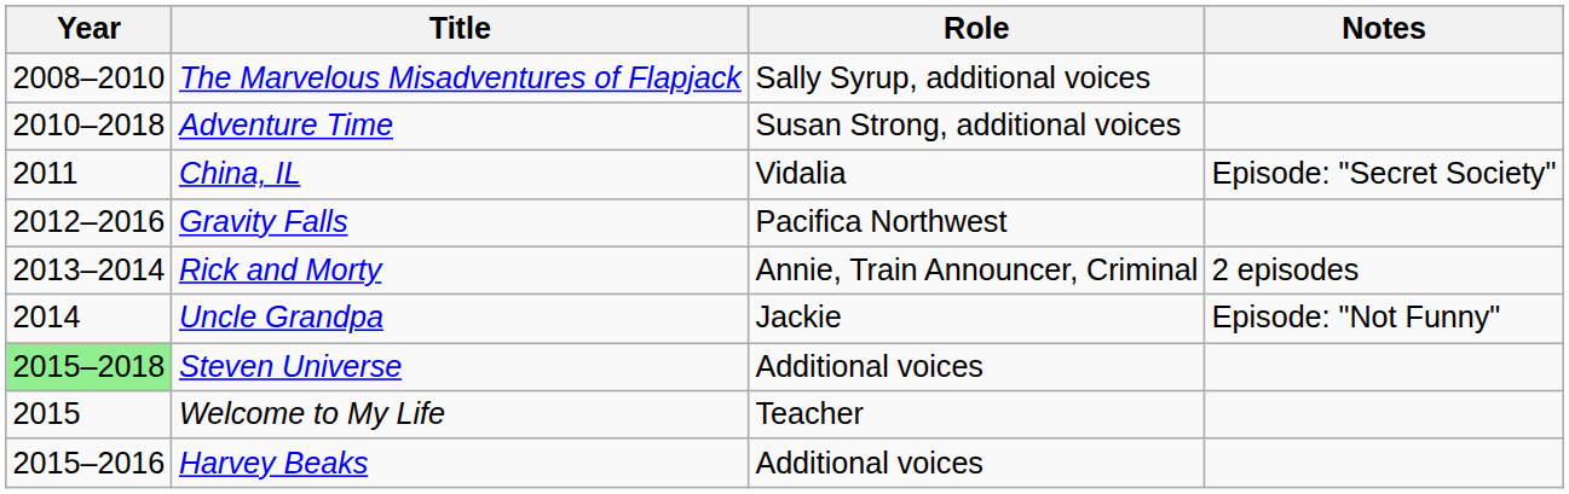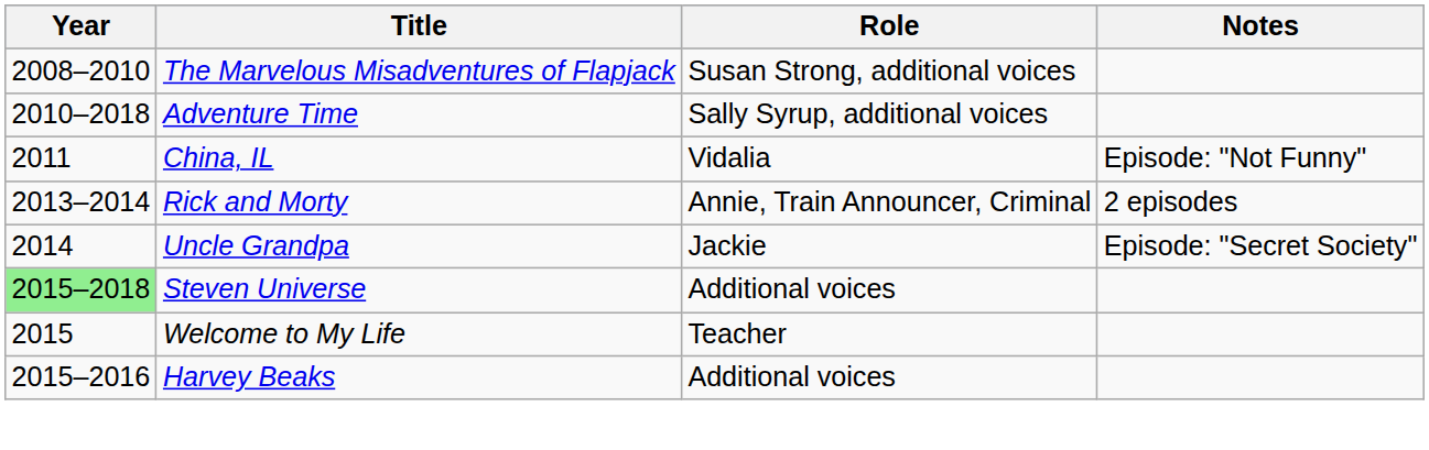The Marvelous Misadventures of Flapjack | Role: Sally Syrup, additional voices -> Susan Strong, additional voices
Adventure Time | Role: Susan Strong, additional voices -> Sally Syrup, additional voices
China, IL | Notes: Episode: "Secret Society" -> Episode: "Not Funny"
- row: 2012–2016 | Gravity Falls | Pacifica Northwest
Uncle Grandpa | Notes: Episode: "Not Funny" -> Episode: "Secret Society"
